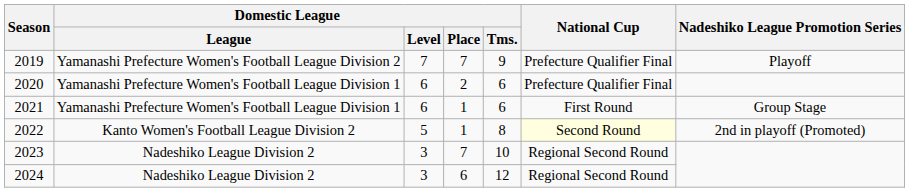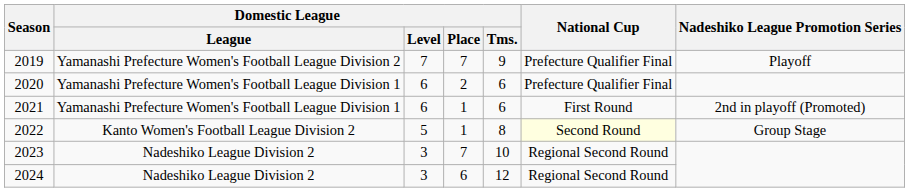2021 | Nadeshiko League Promotion Series: Group Stage -> 2nd in playoff (Promoted)
2022 | Nadeshiko League Promotion Series: 2nd in playoff (Promoted) -> Group Stage
